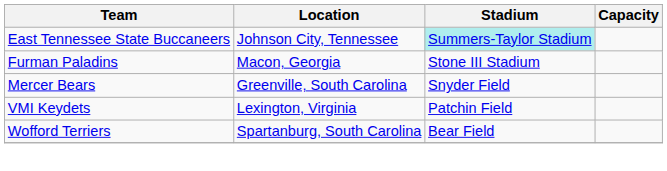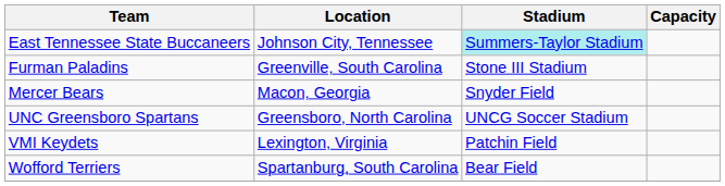Furman Paladins | Location: Macon, Georgia -> Greenville, South Carolina
Mercer Bears | Location: Greenville, South Carolina -> Macon, Georgia
+ row: UNC Greensboro Spartans | Greensboro, North Carolina | UNCG Soccer Stadium
